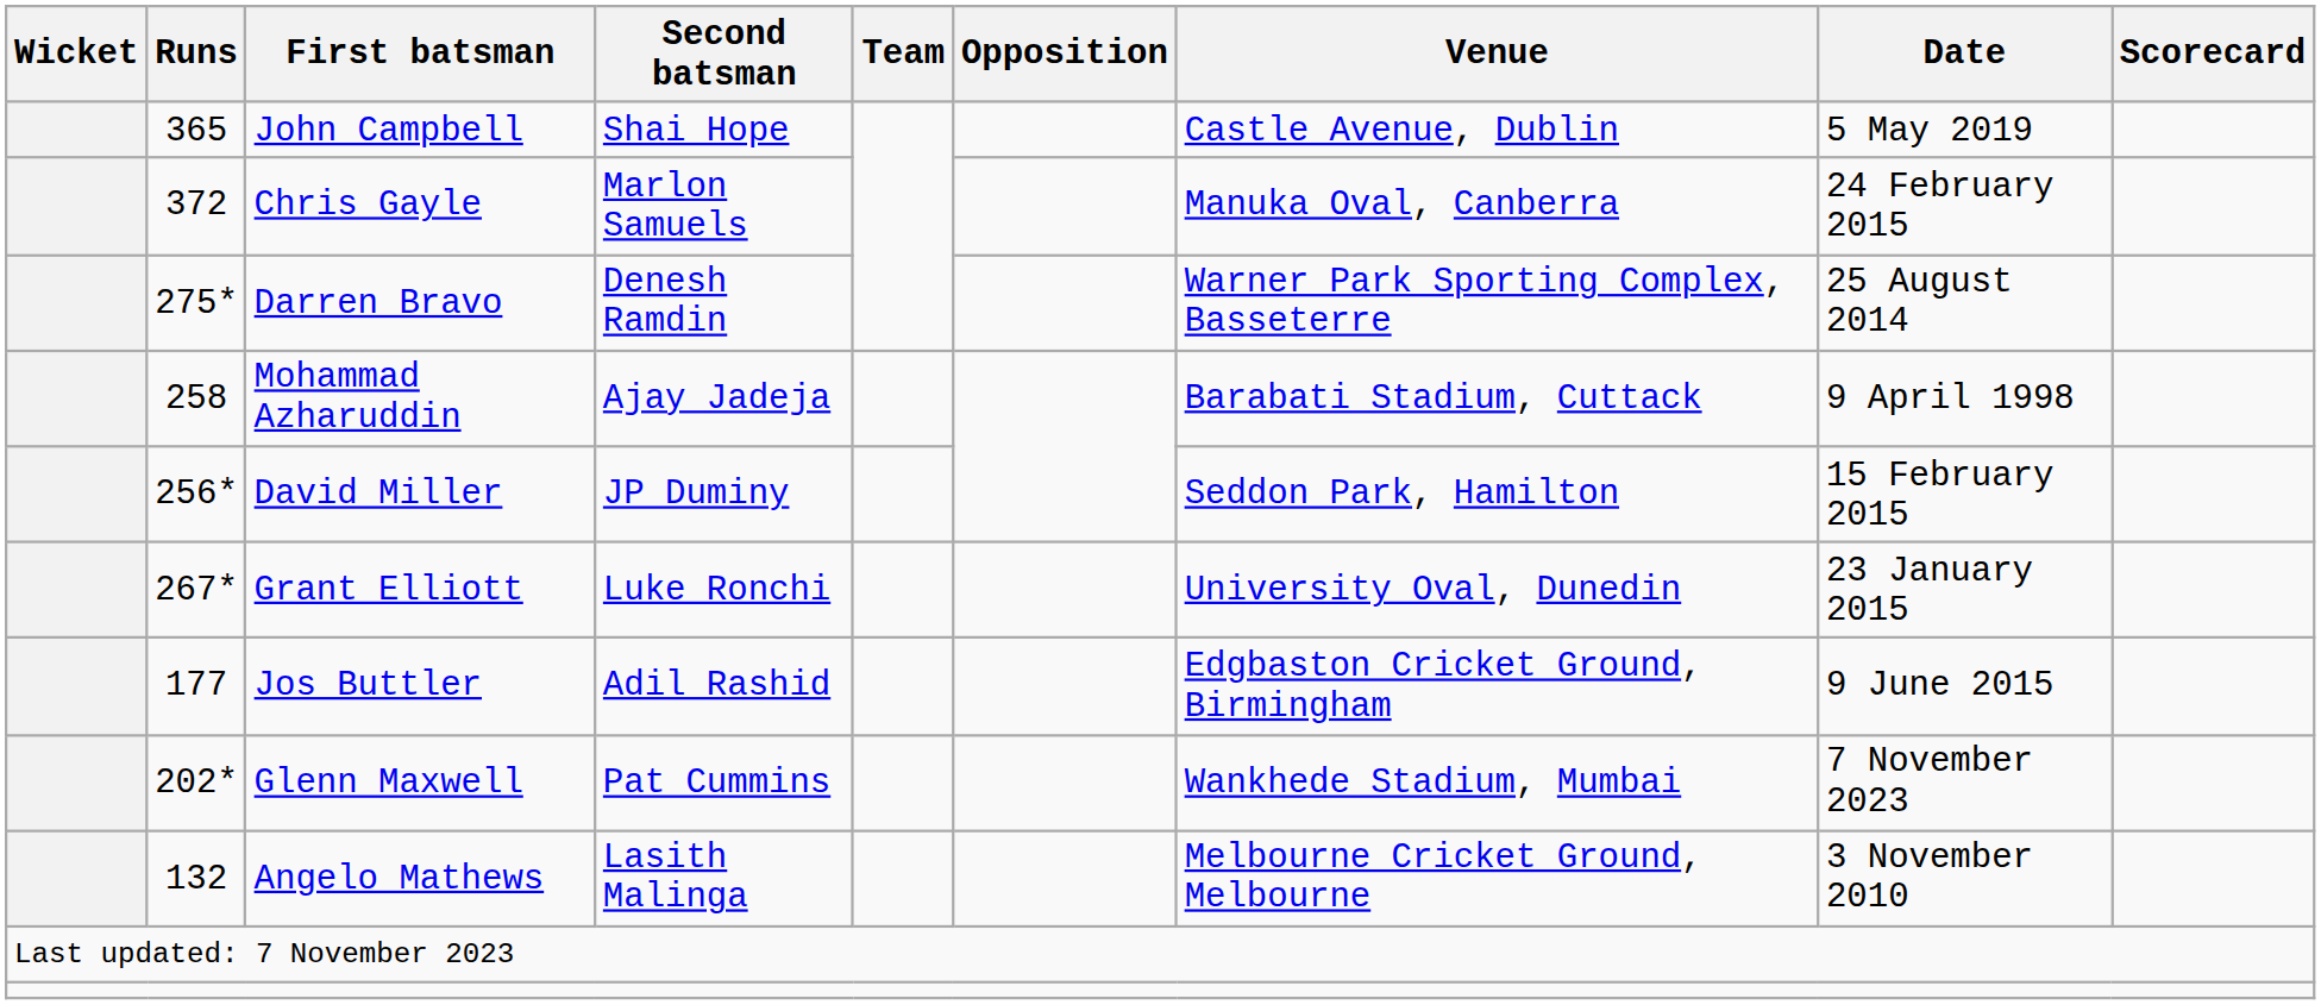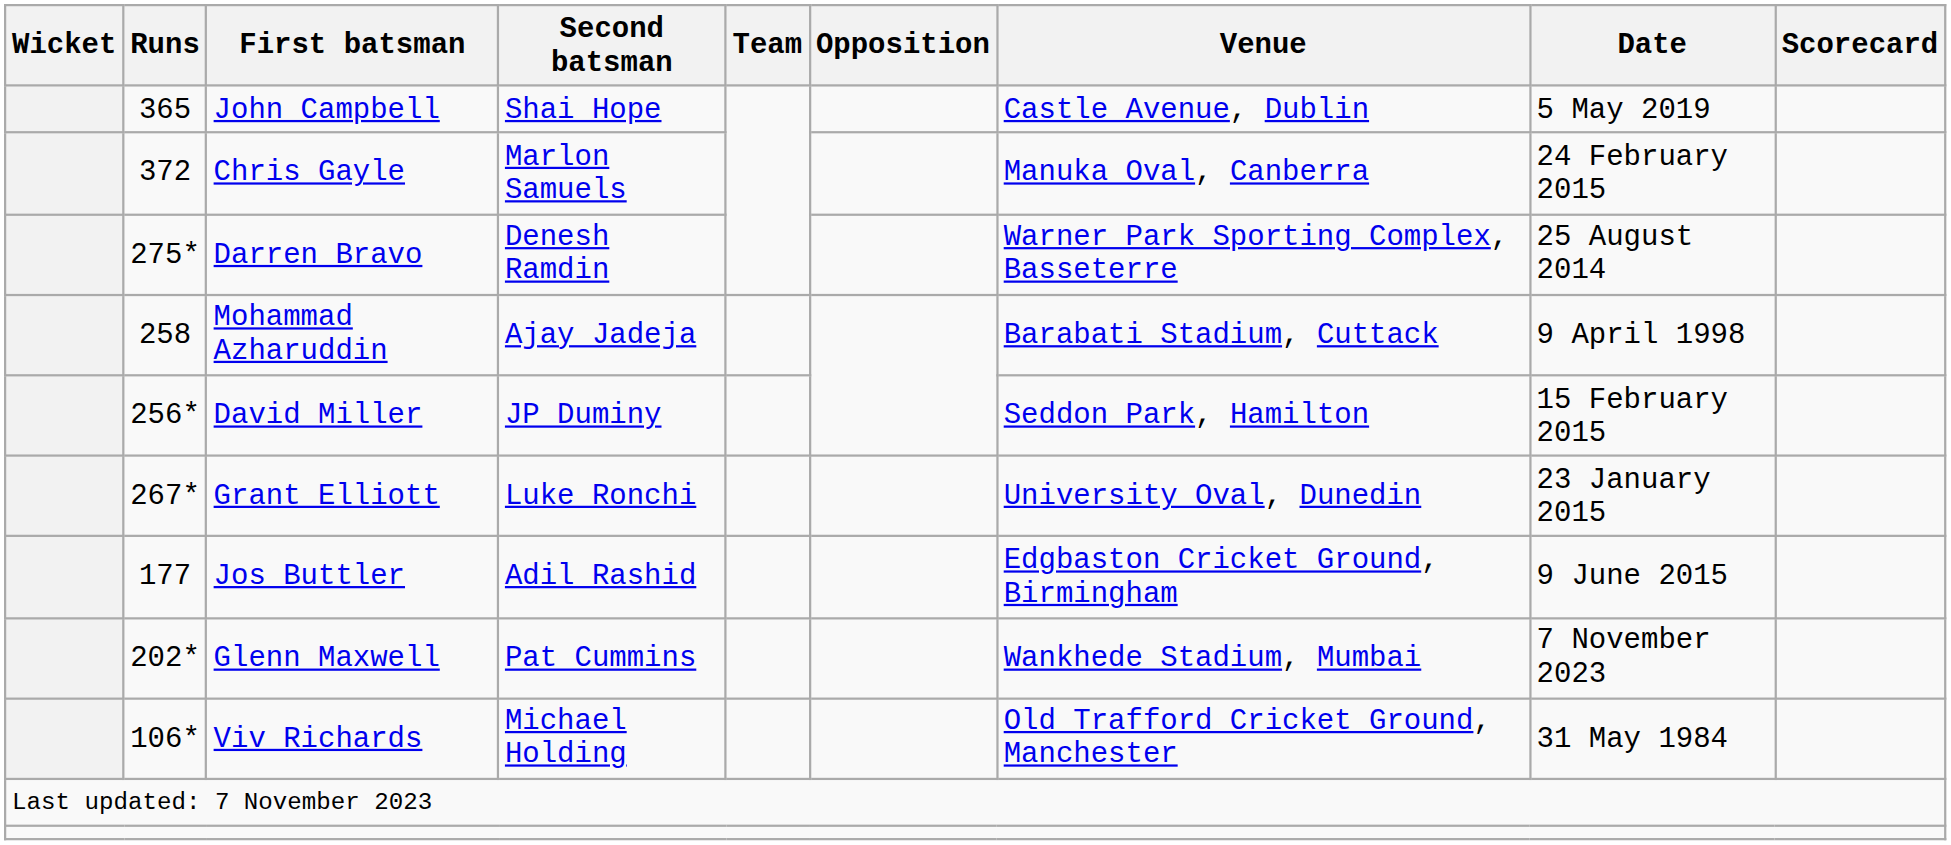- row: 132 | Angelo Mathews | Lasith Malinga | Melbourne Cricket Ground, Melbourne | 3 November 2010
+ row: 106* | Viv Richards | Michael Holding | Old Trafford Cricket Ground, Manchester | 31 May 1984
